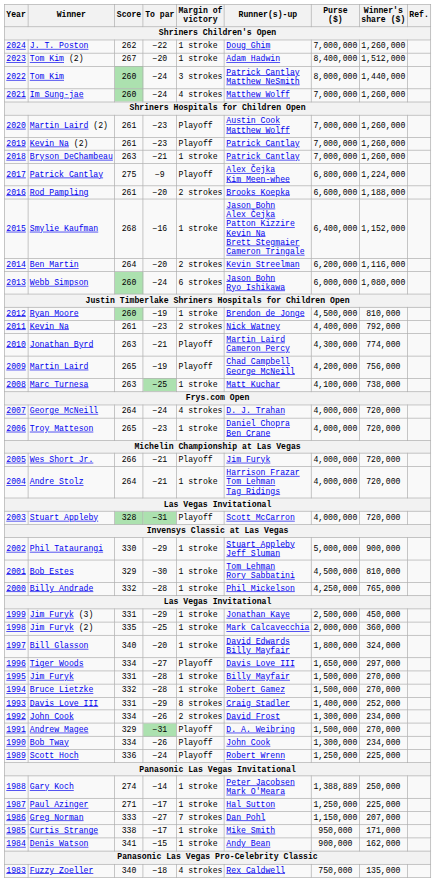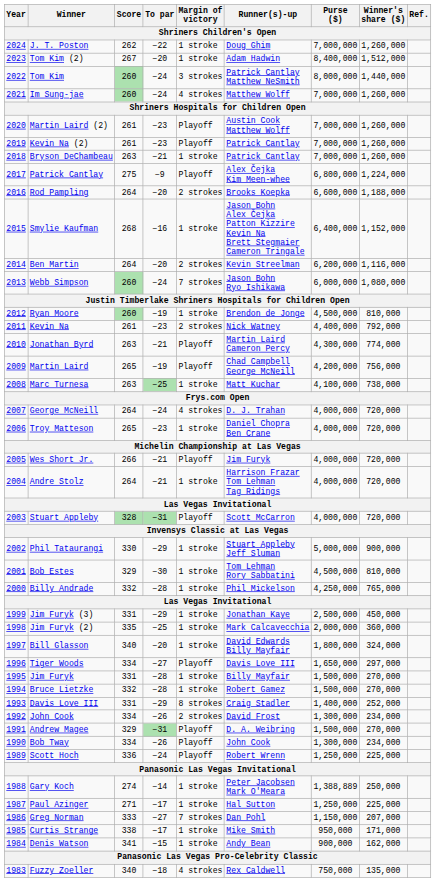Rod Pampling | Score: 261 -> 264
Webb Simpson | Margin of victory: 6 strokes -> 7 strokes
